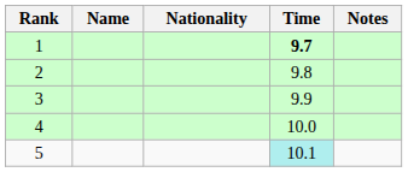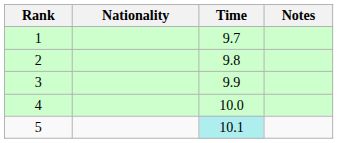- column: Name
1 | Time: bold -> normal
